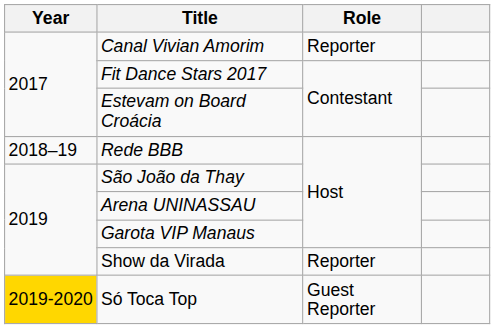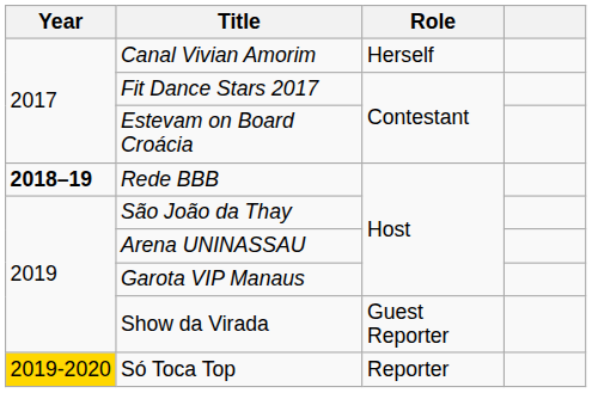Canal Vivian Amorim | Role: Reporter -> Herself
Rede BBB | Year: normal -> bold
Show da Virada | Role: Reporter -> Guest Reporter
Só Toca Top | Role: Guest Reporter -> Reporter
